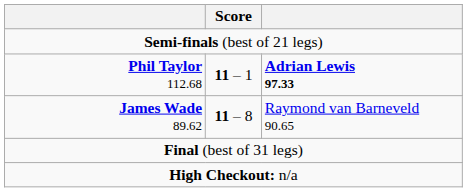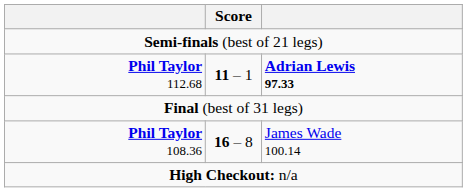- row: James Wade 89.62 | 11 – 8 | Raymond van Barneveld 90.65
+ row: Phil Taylor 108.36 | 16 – 8 | James Wade 100.14
